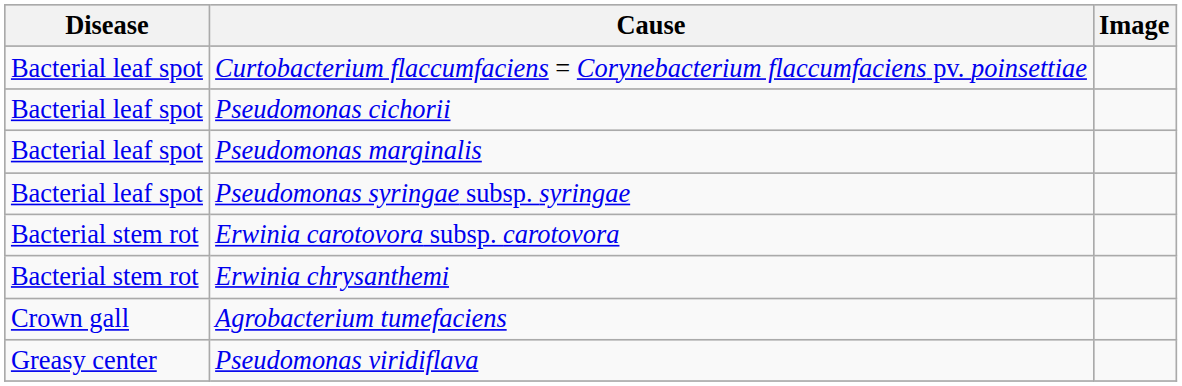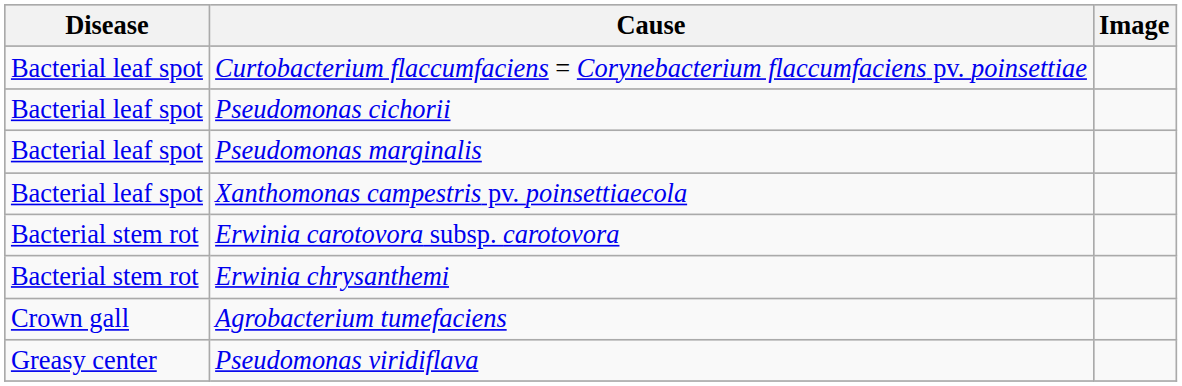- row: Bacterial leaf spot | Pseudomonas syringae subsp. syringae
+ row: Bacterial leaf spot | Xanthomonas campestris pv. poinsettiaecola
